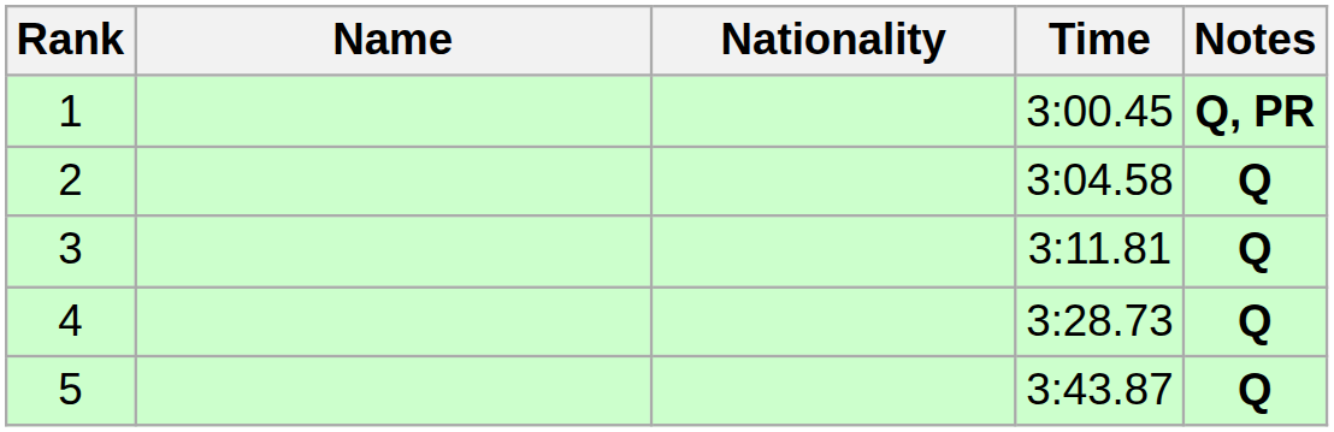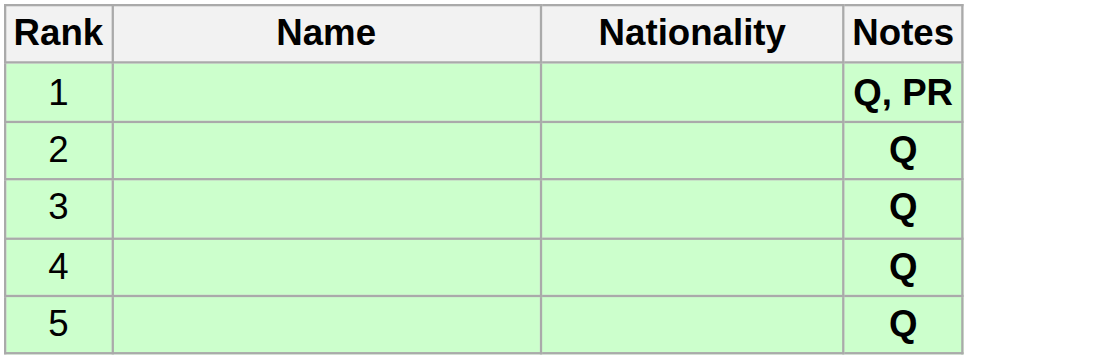- column: Time | 3:00.45 | 3:04.58 | 3:11.81 | 3:28.73 | 3:43.87
